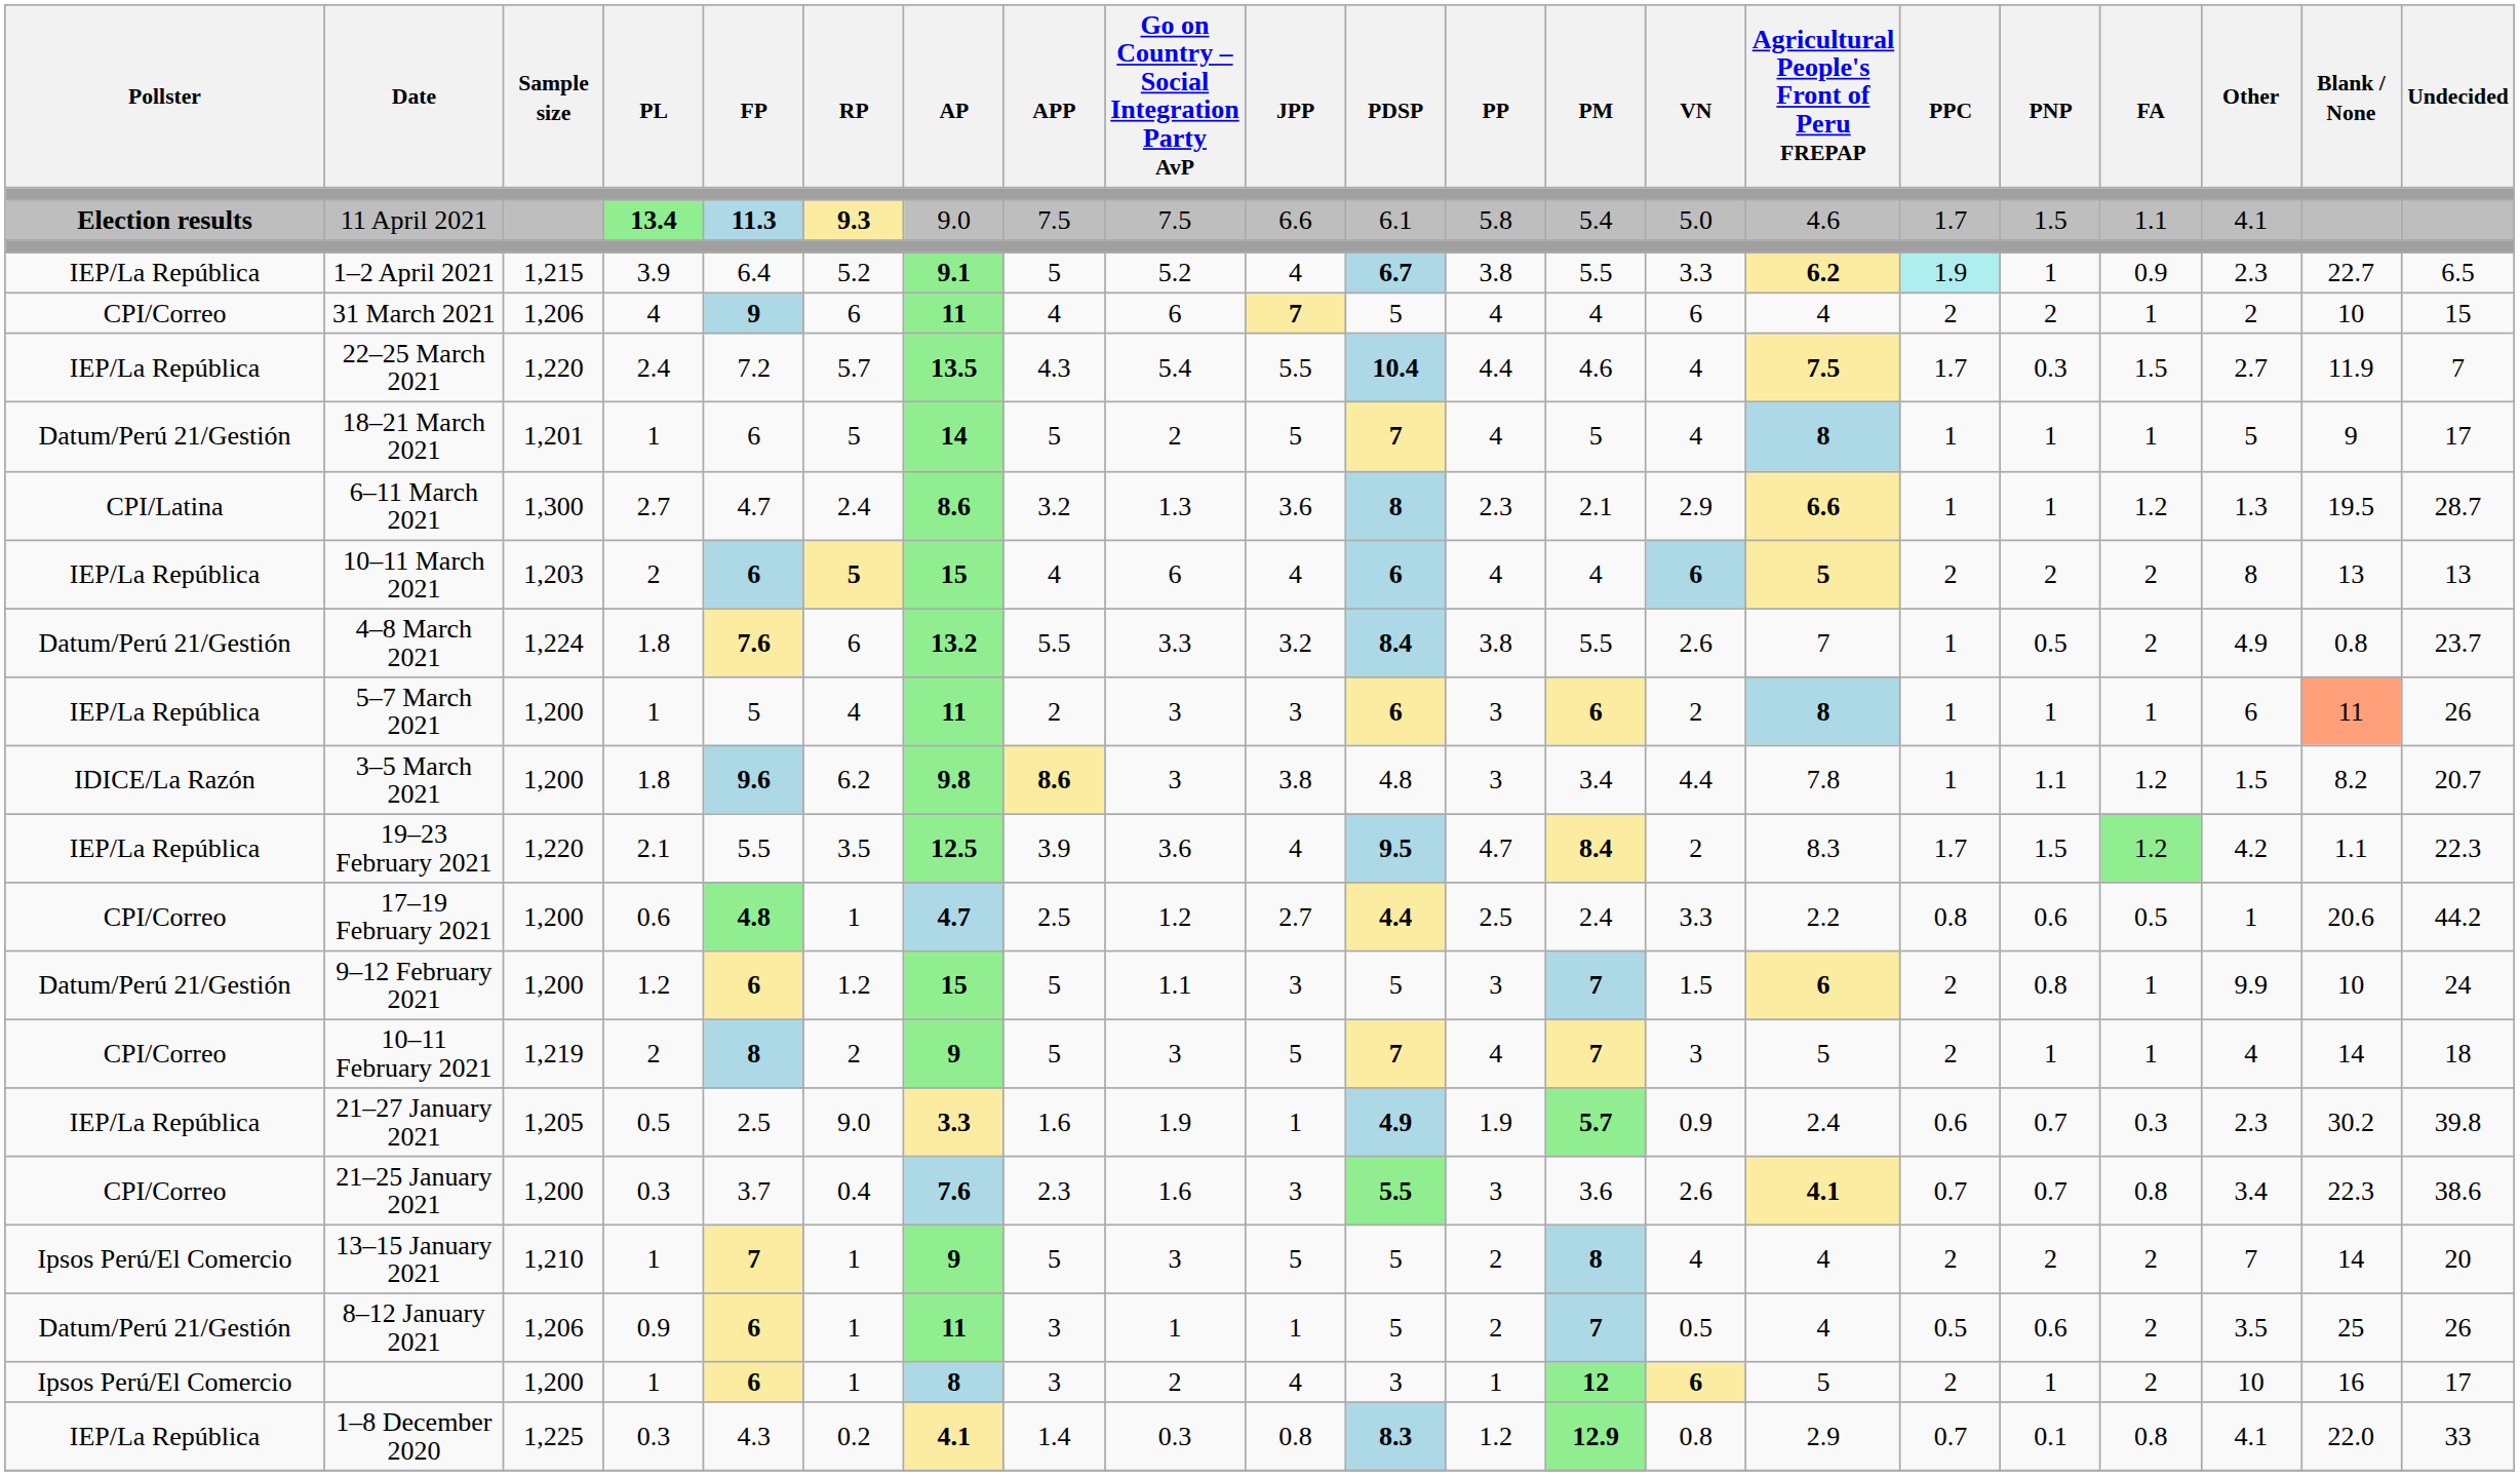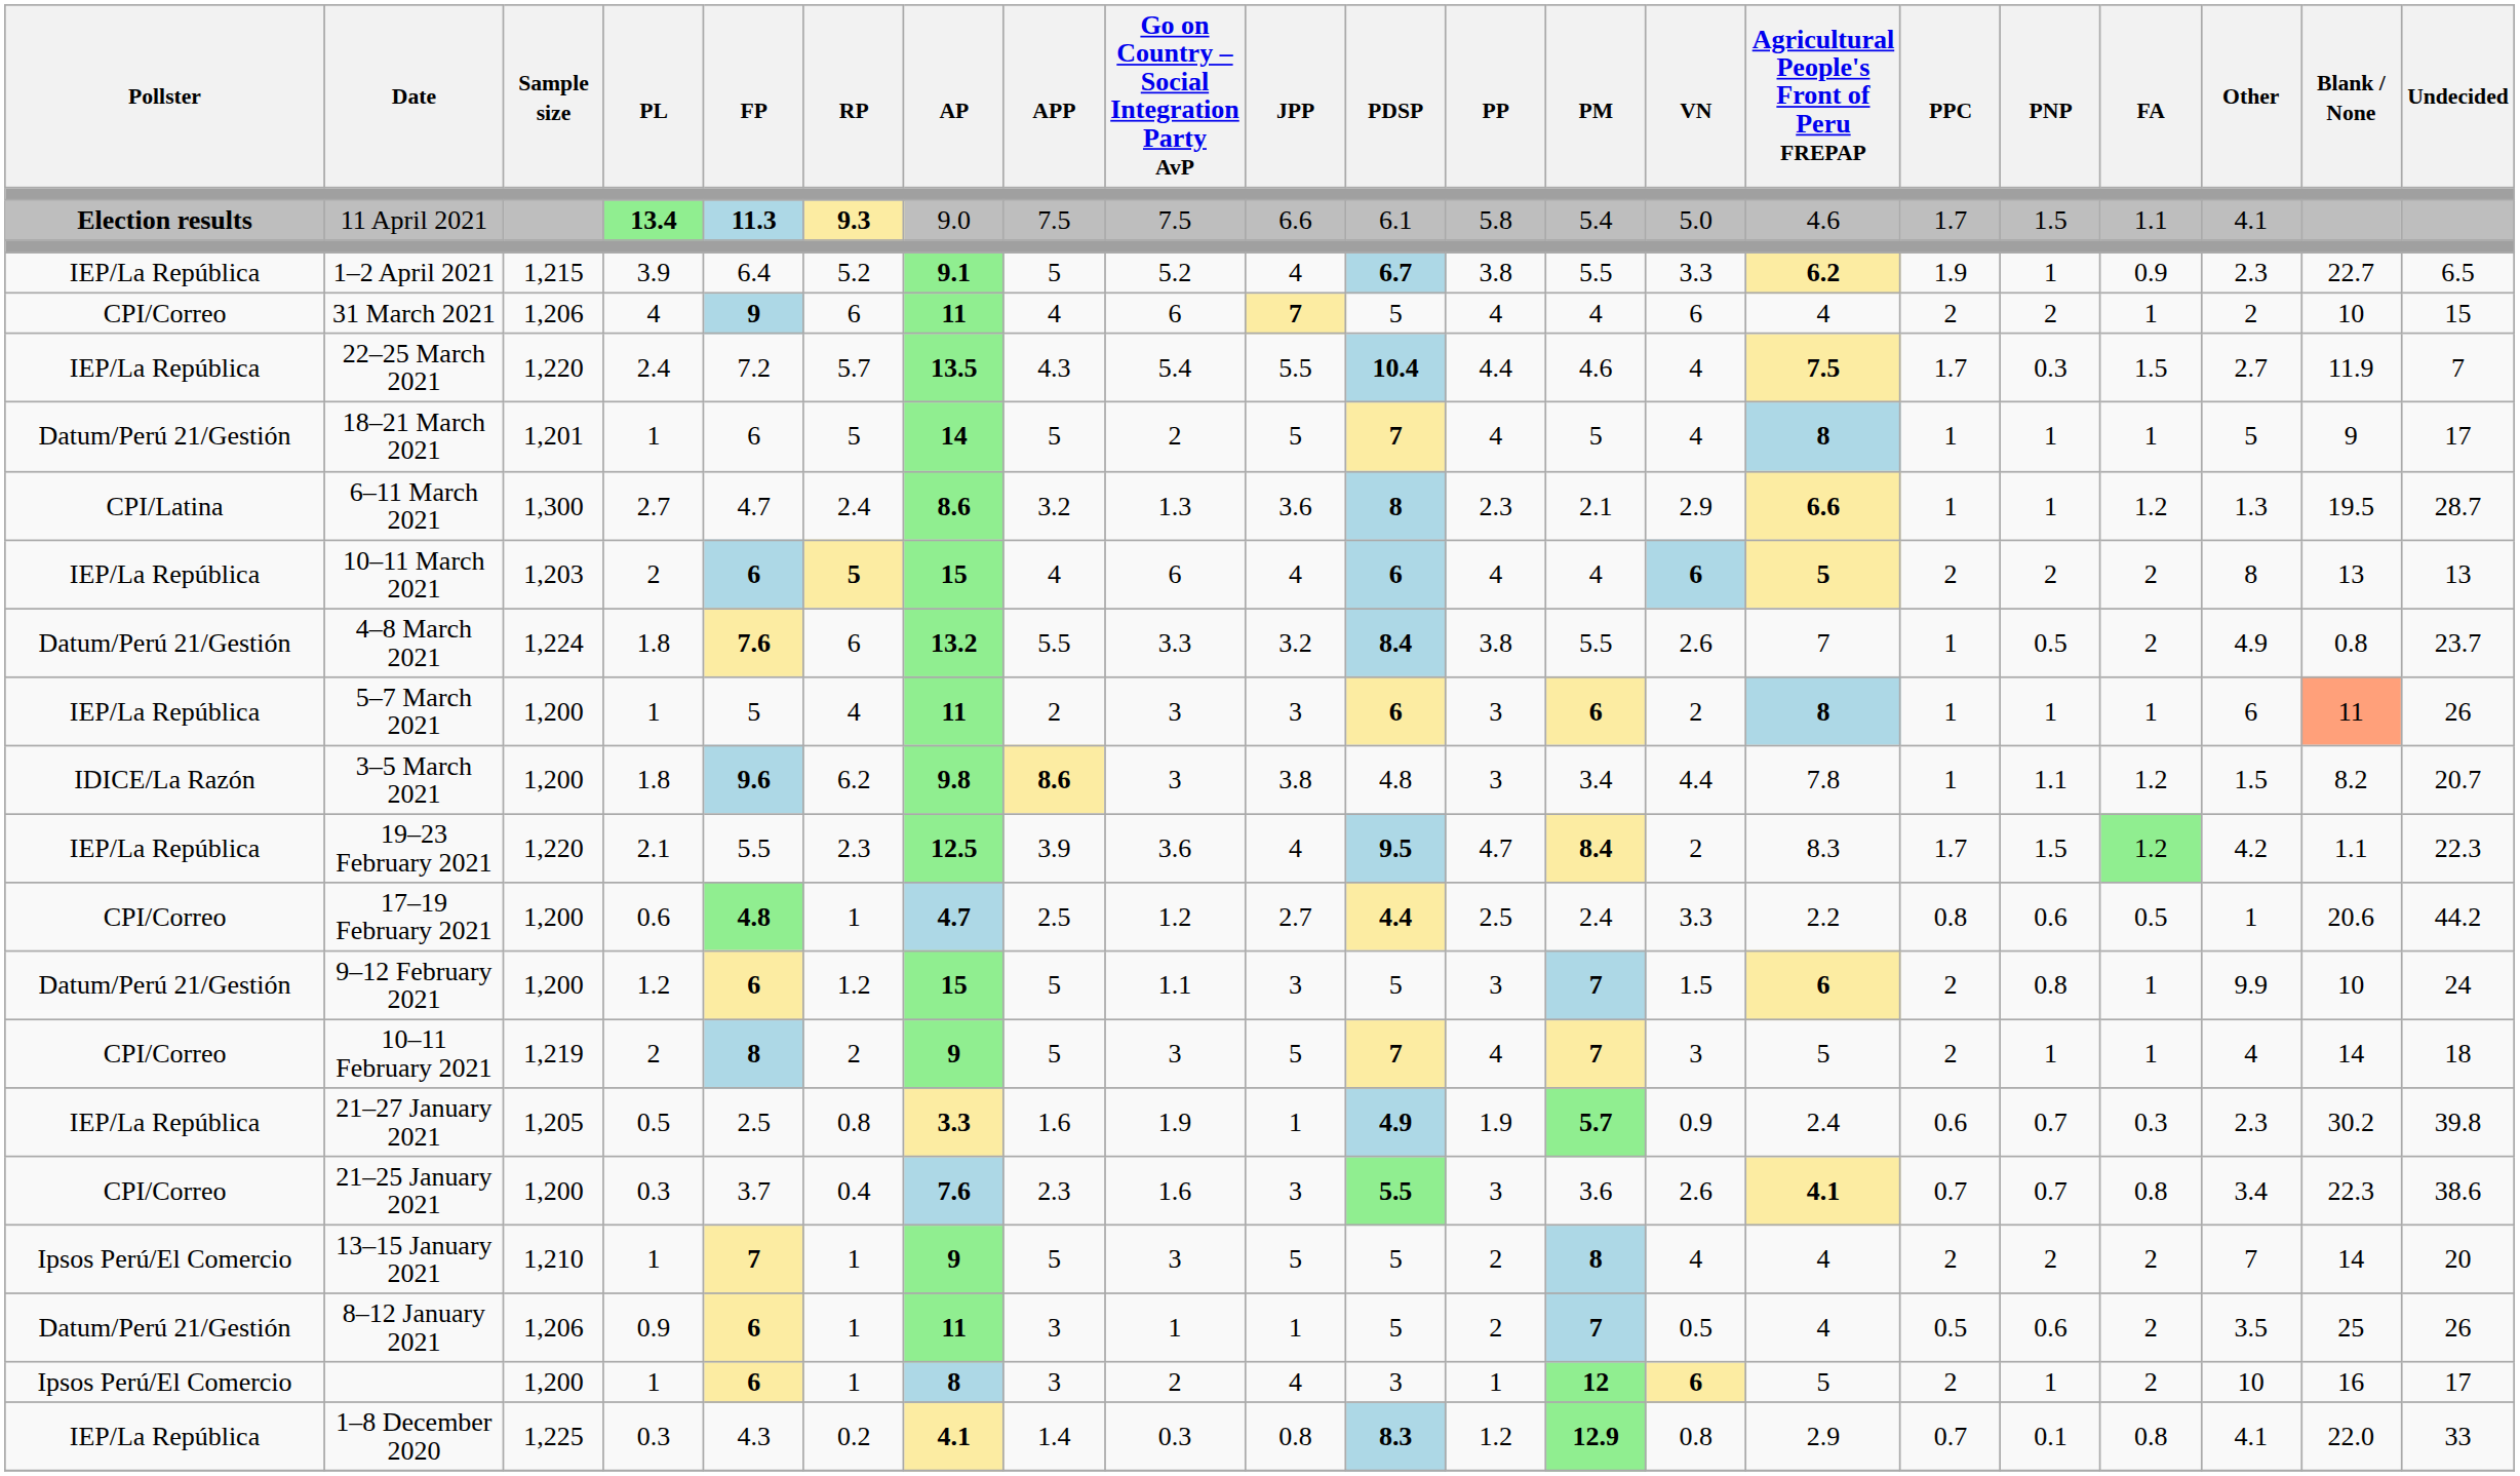1–2 April 2021 | PPC: paleturquoise background -> no background
19–23 February 2021 | RP: 3.5 -> 2.3
21–27 January 2021 | RP: 9.0 -> 0.8
